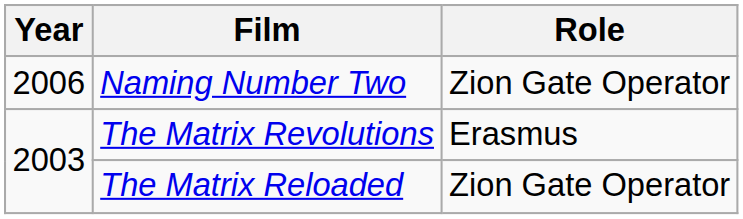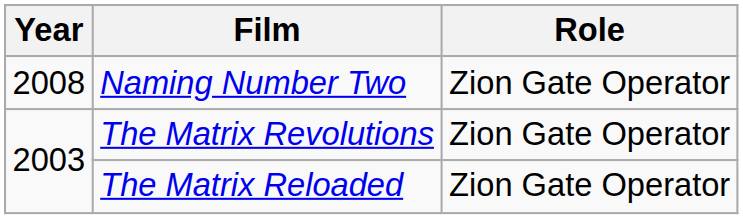Naming Number Two | Year: 2006 -> 2008
The Matrix Revolutions | Role: Erasmus -> Zion Gate Operator
